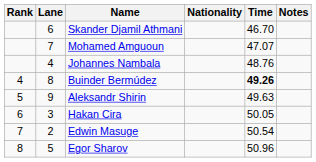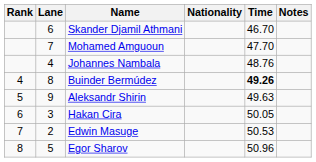Mohamed Amguoun | Time: 47.07 -> 47.70
Edwin Masuge | Time: 50.54 -> 50.53
